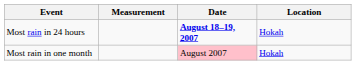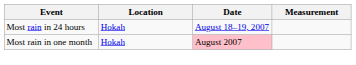columns swapped: Measurement <-> Location
Most rain in 24 hours | Date: bold -> normal
